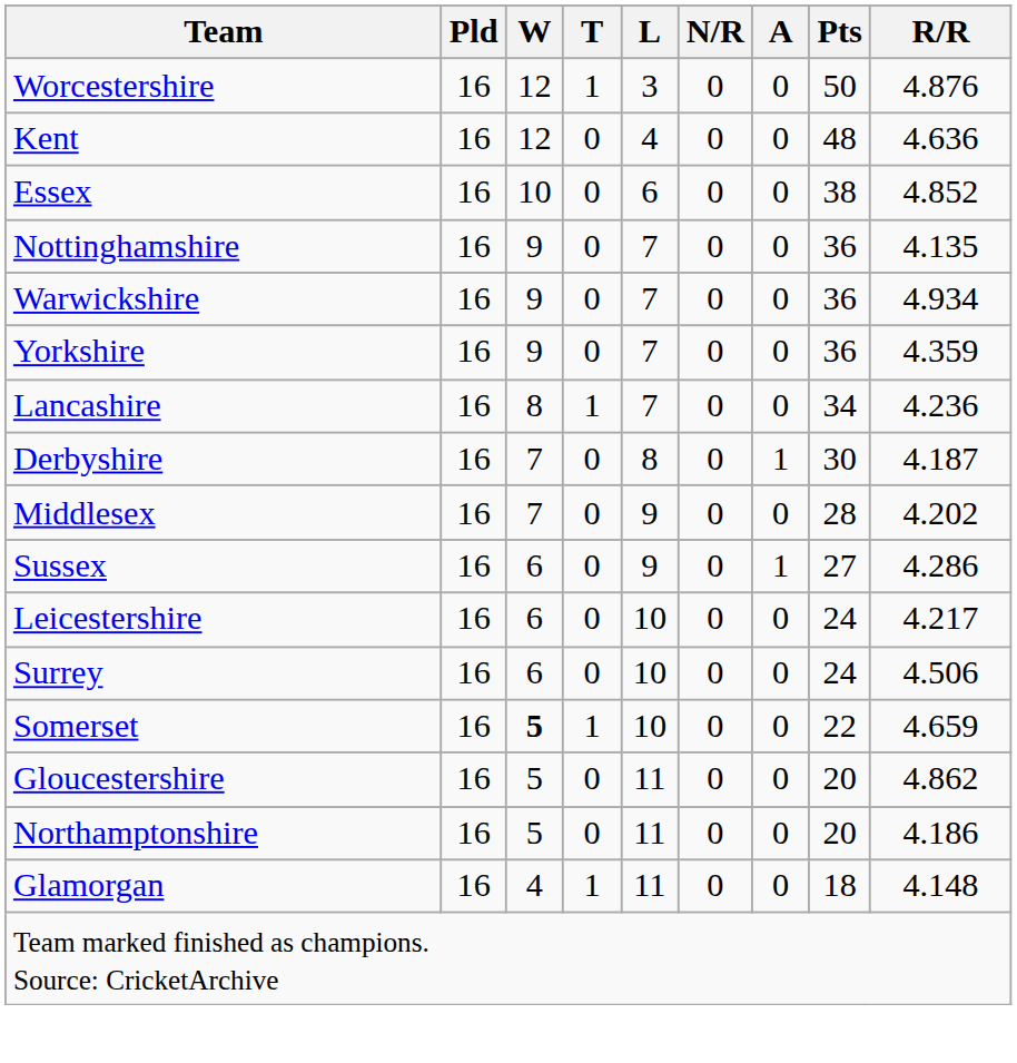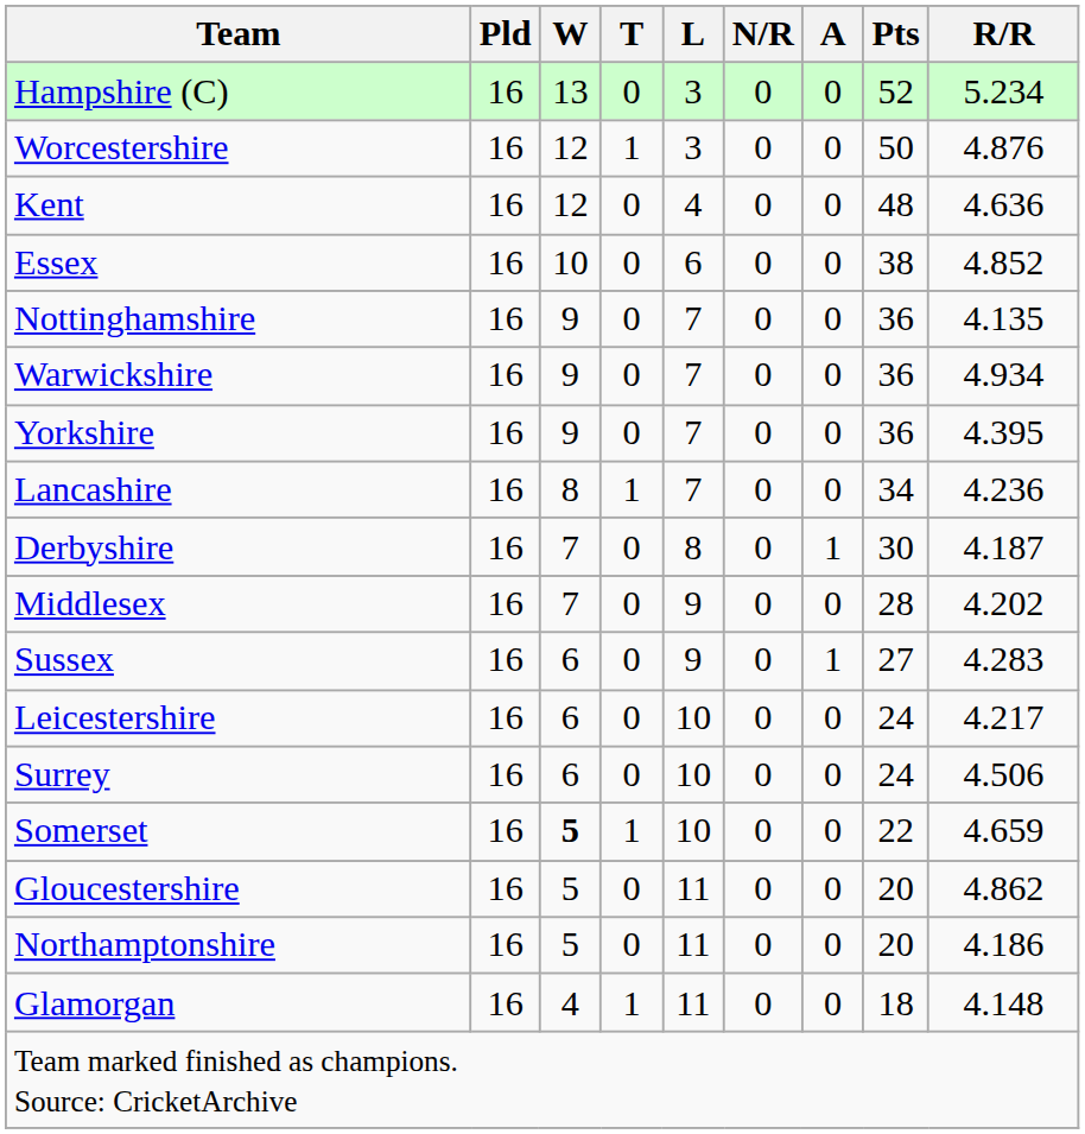+ row: Hampshire (C) | 16 | 13 | 0 | 3 | 0 | 0 | 52 | 5.234
Yorkshire | R/R: 4.359 -> 4.395
Sussex | R/R: 4.286 -> 4.283
